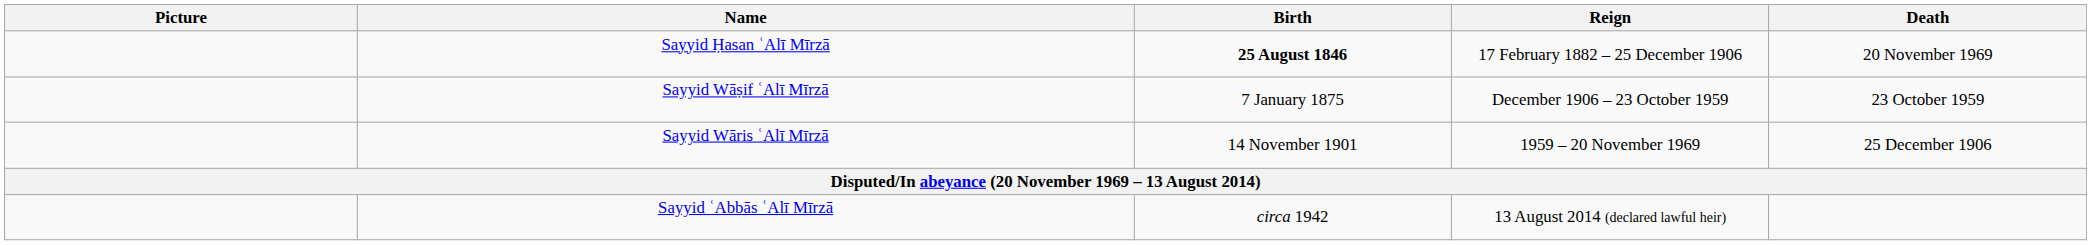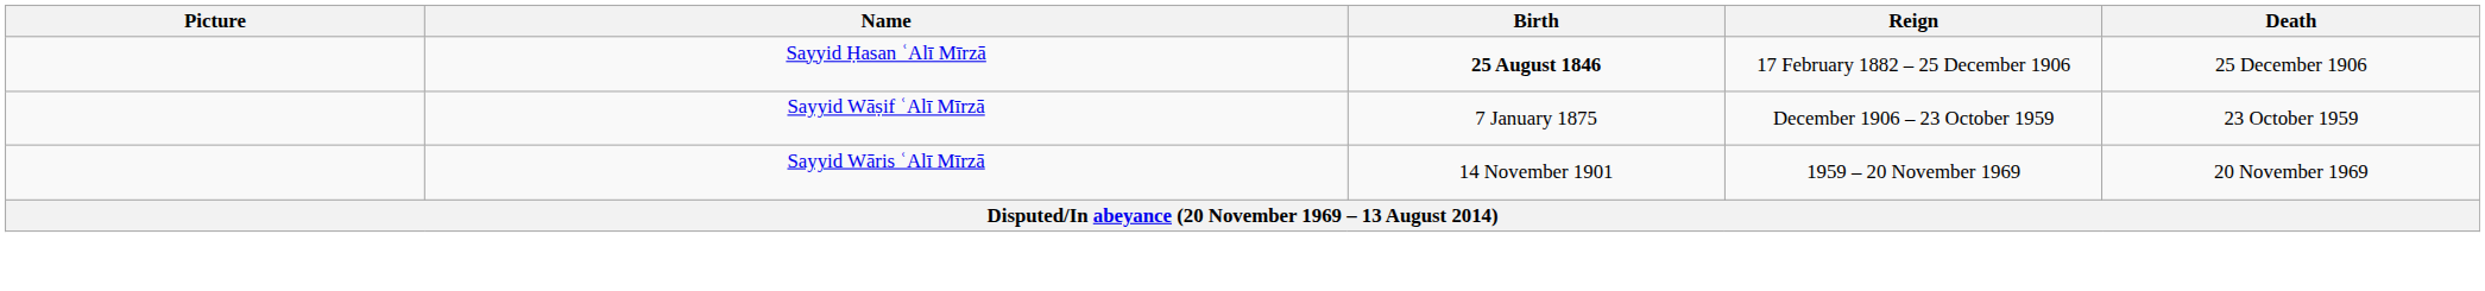Sayyid Ḥasan ʿAlī Mīrzā | Death: 20 November 1969 -> 25 December 1906
Sayyid Wāris ʿAlī Mīrzā | Death: 25 December 1906 -> 20 November 1969
- row: Sayyid ʿAbbās ʿAlī Mīrzā | circa 1942 | 13 August 2014 (declared lawful heir)
